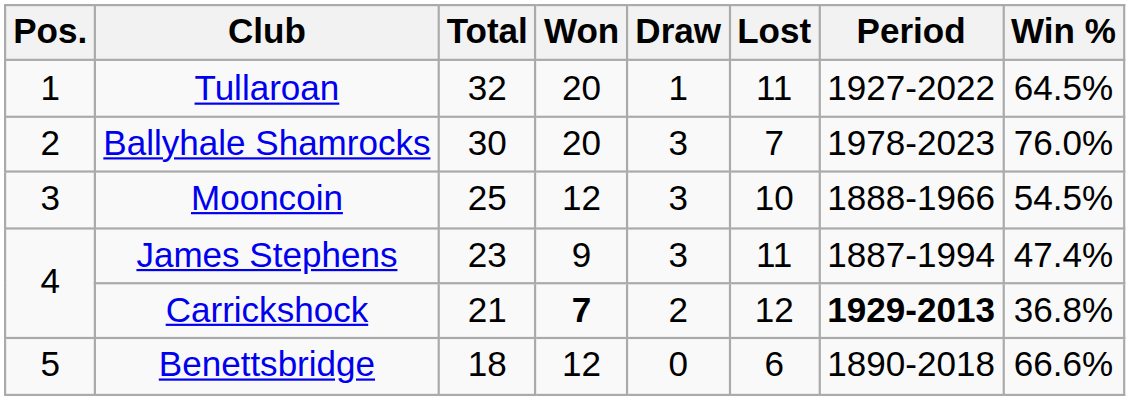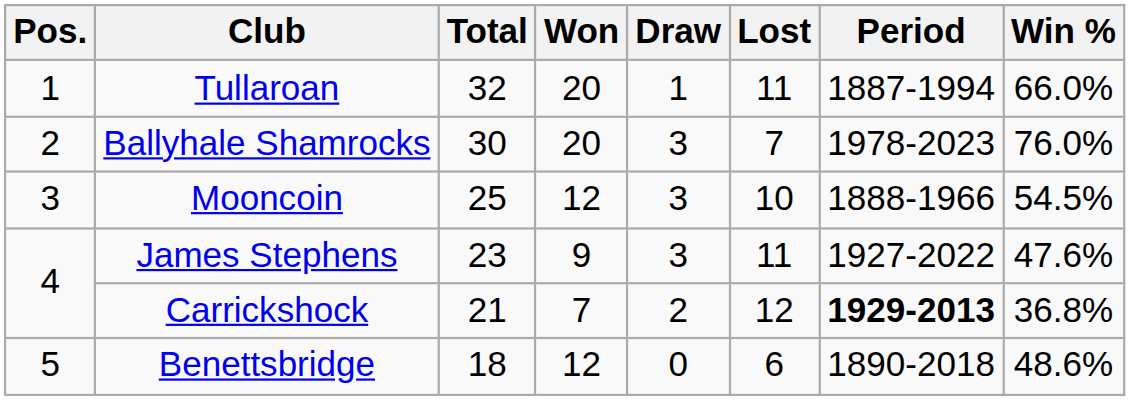Tullaroan | Period: 1927-2022 -> 1887-1994
Tullaroan | Win %: 64.5% -> 66.0%
James Stephens | Period: 1887-1994 -> 1927-2022
James Stephens | Win %: 47.4% -> 47.6%
Carrickshock | Won: bold -> normal
Benettsbridge | Win %: 66.6% -> 48.6%
